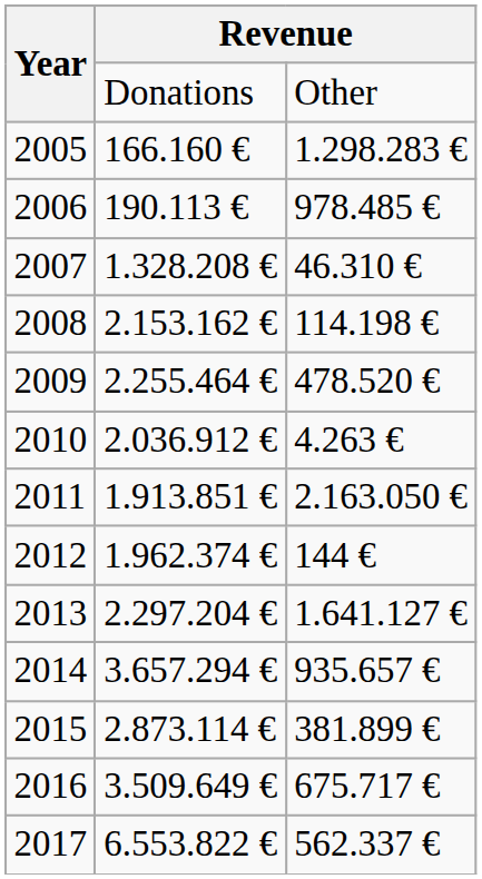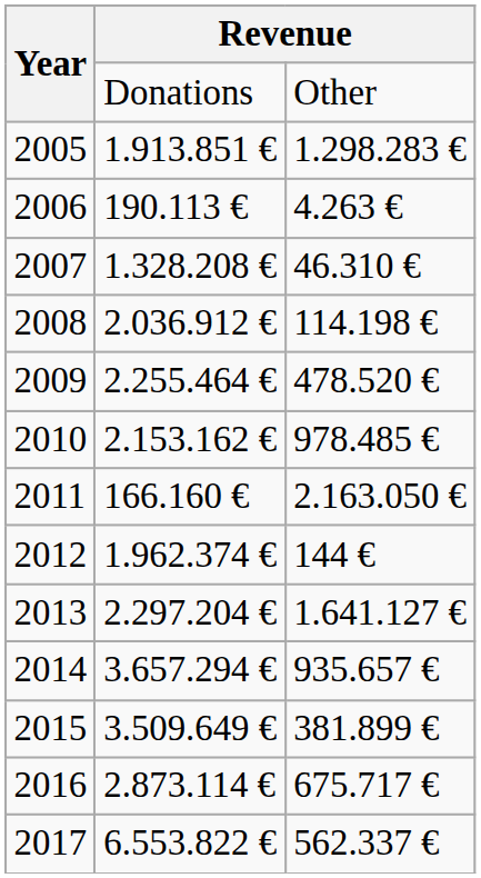2005 | column 2: 166.160 € -> 1.913.851 €
2006 | column 3: 978.485 € -> 4.263 €
2008 | column 2: 2.153.162 € -> 2.036.912 €
2010 | column 2: 2.036.912 € -> 2.153.162 €
2010 | column 3: 4.263 € -> 978.485 €
2011 | column 2: 1.913.851 € -> 166.160 €
2015 | column 2: 2.873.114 € -> 3.509.649 €
2016 | column 2: 3.509.649 € -> 2.873.114 €
